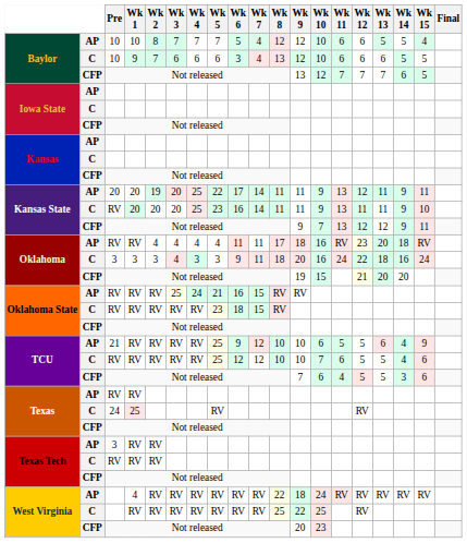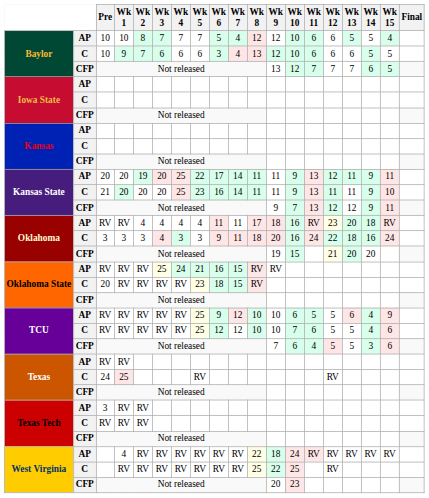Kansas State / C | Pre: RV -> 21
Oklahoma State / C | Pre: RV -> 20
TCU / AP | Pre: 21 -> RV
